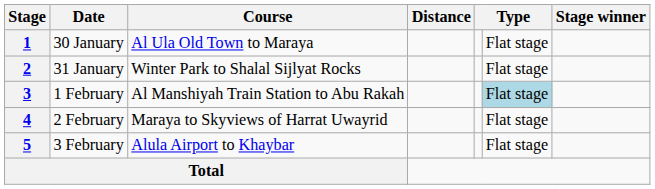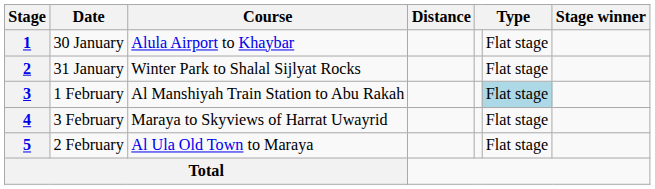1 | Course: Al Ula Old Town to Maraya -> Alula Airport to Khaybar
4 | Date: 2 February -> 3 February
5 | Date: 3 February -> 2 February
5 | Course: Alula Airport to Khaybar -> Al Ula Old Town to Maraya
